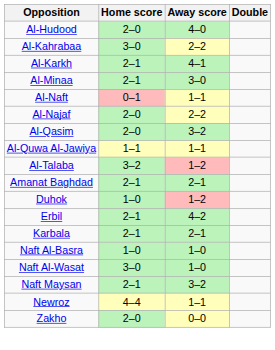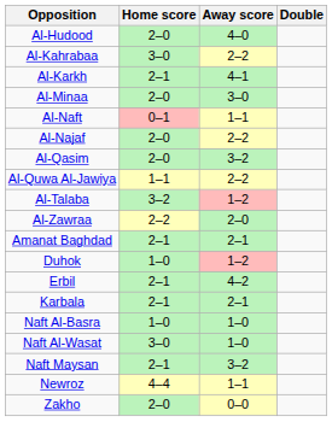Al-Minaa | Home score: 2–1 -> 2–0
Al-Quwa Al-Jawiya | Away score: 1–1 -> 2–2
+ row: Al-Zawraa | 2–2 | 2–0
